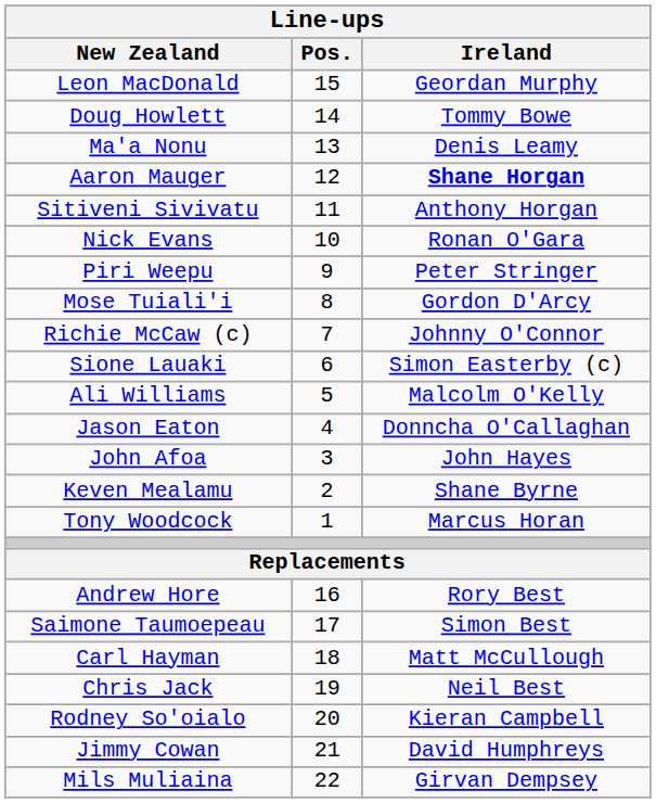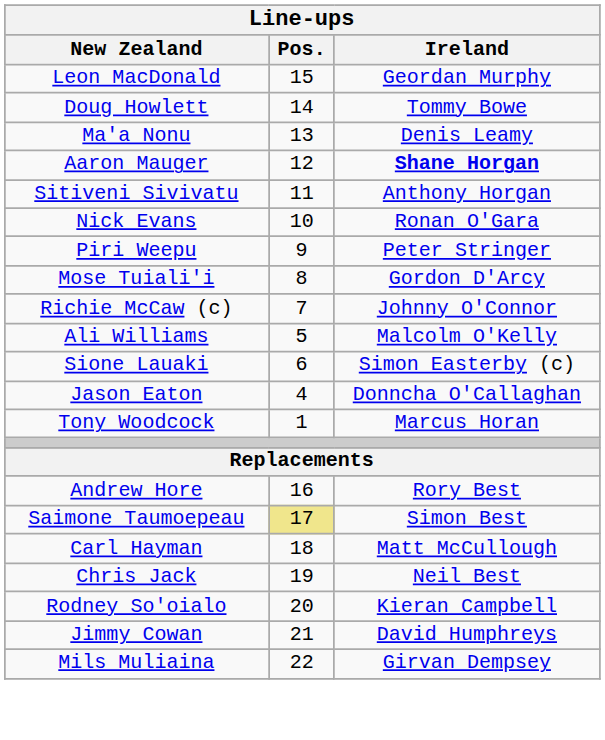rows swapped: Sione Lauaki <-> Ali Williams
- row: John Afoa | 3 | John Hayes
- row: Keven Mealamu | 2 | Shane Byrne
Saimone Taumoepeau | Pos.: no background -> khaki background
